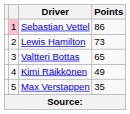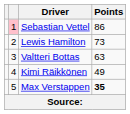Valtteri Bottas | Points: 65 -> 63
Max Verstappen | Points: normal -> bold
